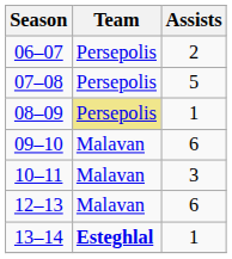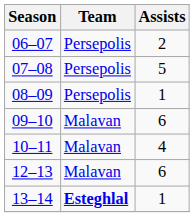08–09 | Team: khaki background -> no background
10–11 | Assists: 3 -> 4
